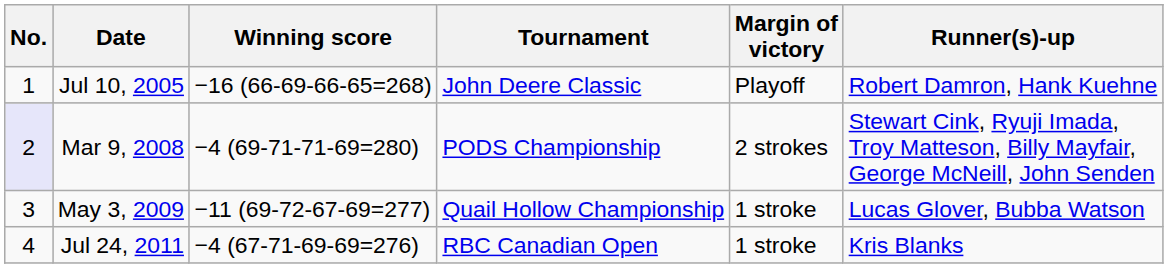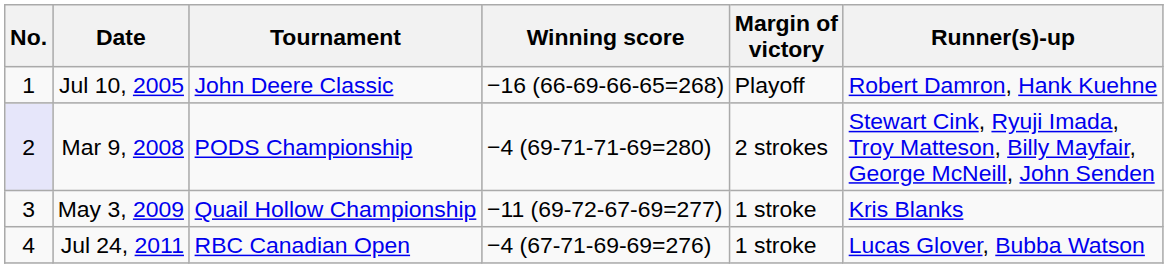columns swapped: Tournament <-> Winning score
May 3, 2009 | Runner(s)-up: Lucas Glover, Bubba Watson -> Kris Blanks
Jul 24, 2011 | Runner(s)-up: Kris Blanks -> Lucas Glover, Bubba Watson
